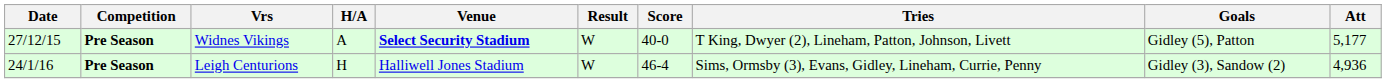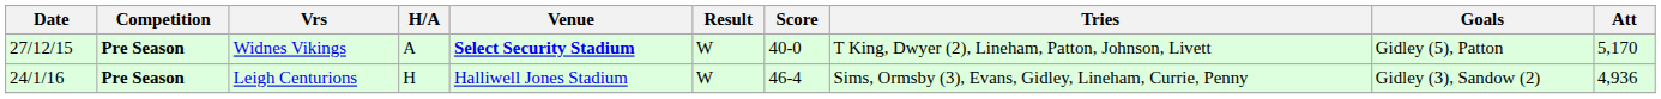Widnes Vikings | Att: 5,177 -> 5,170
